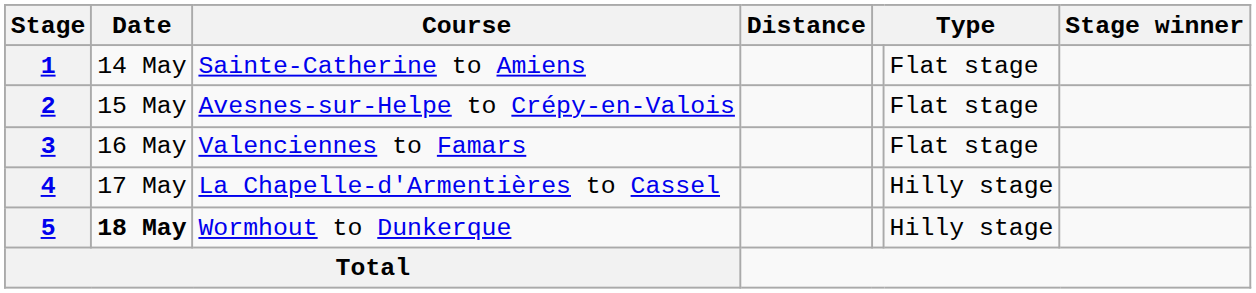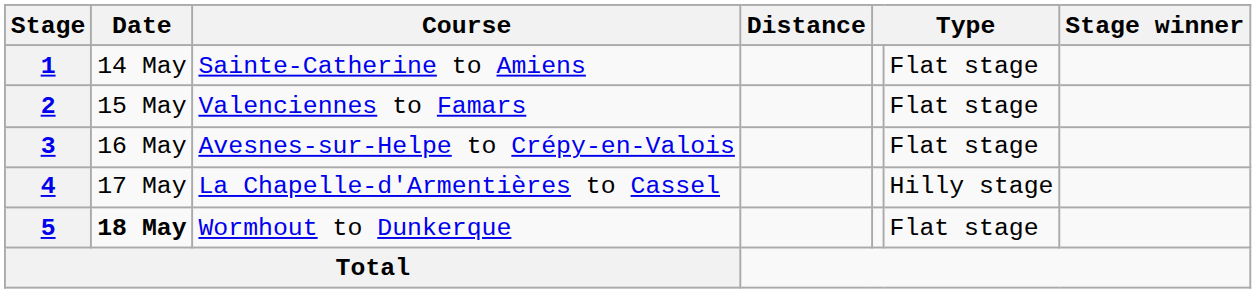2 | Course: Avesnes-sur-Helpe to Crépy-en-Valois -> Valenciennes to Famars
3 | Course: Valenciennes to Famars -> Avesnes-sur-Helpe to Crépy-en-Valois
5 | column 6: Hilly stage -> Flat stage
